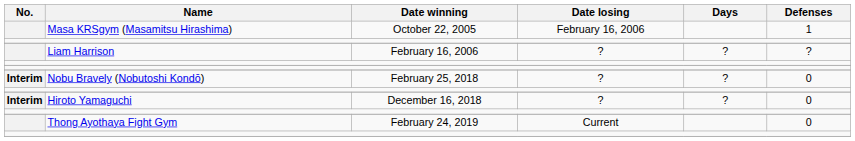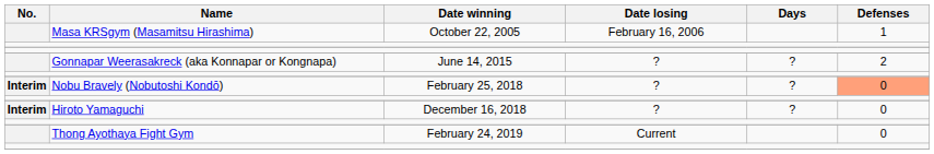- row: Liam Harrison | February 16, 2006 | ? | ? | ?
+ row: Gonnapar Weerasakreck (aka Konnapar or Kongnapa) | June 14, 2015 | ? | ? | 2
Nobu Bravely (Nobutoshi Kondō) | Defenses: no background -> lightsalmon background
